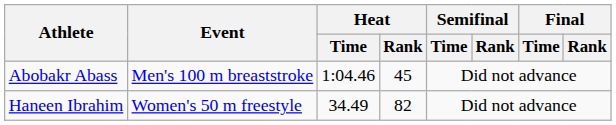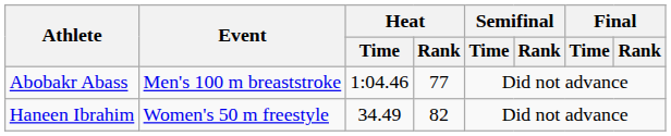Abobakr Abass | Heat / Rank: 45 -> 77
